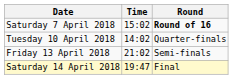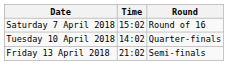Saturday 7 April 2018 | Round: bold -> normal
- row: Saturday 14 April 2018 | 19:47 | Final
